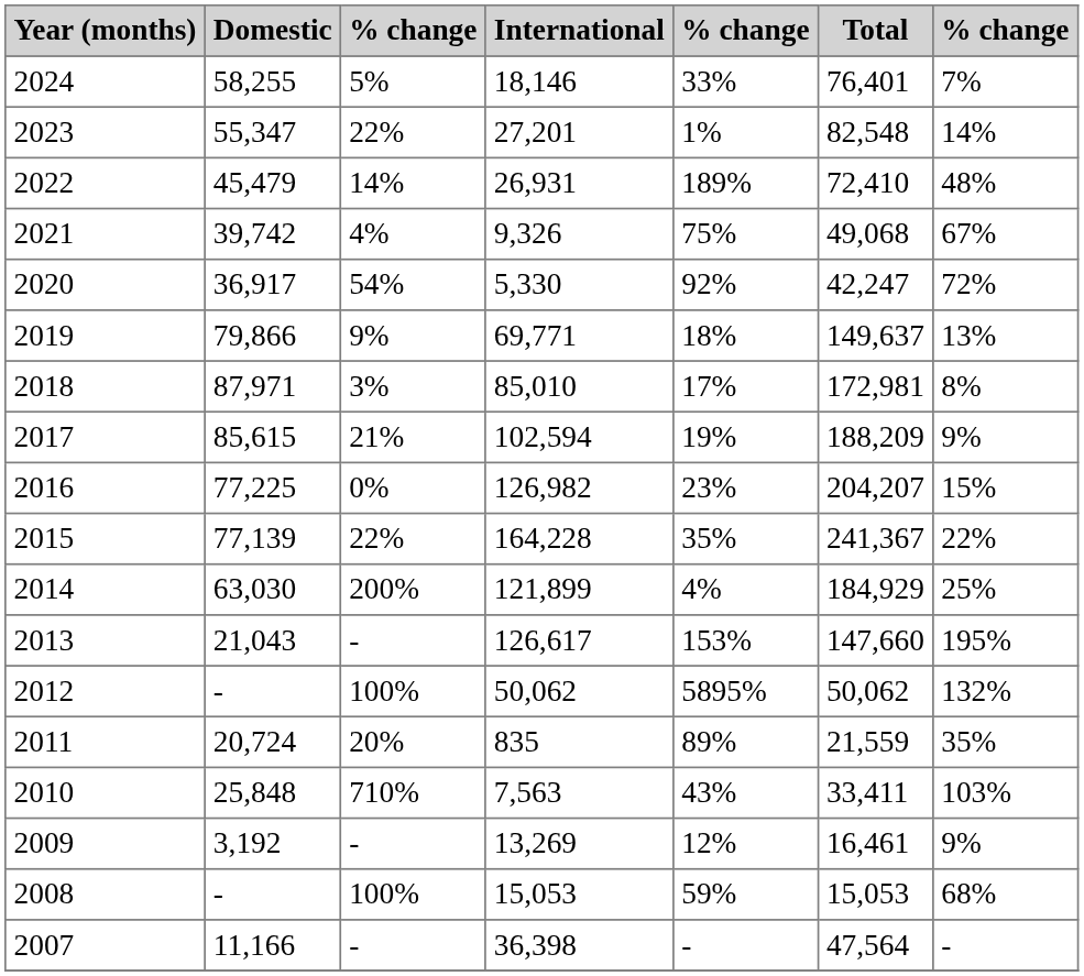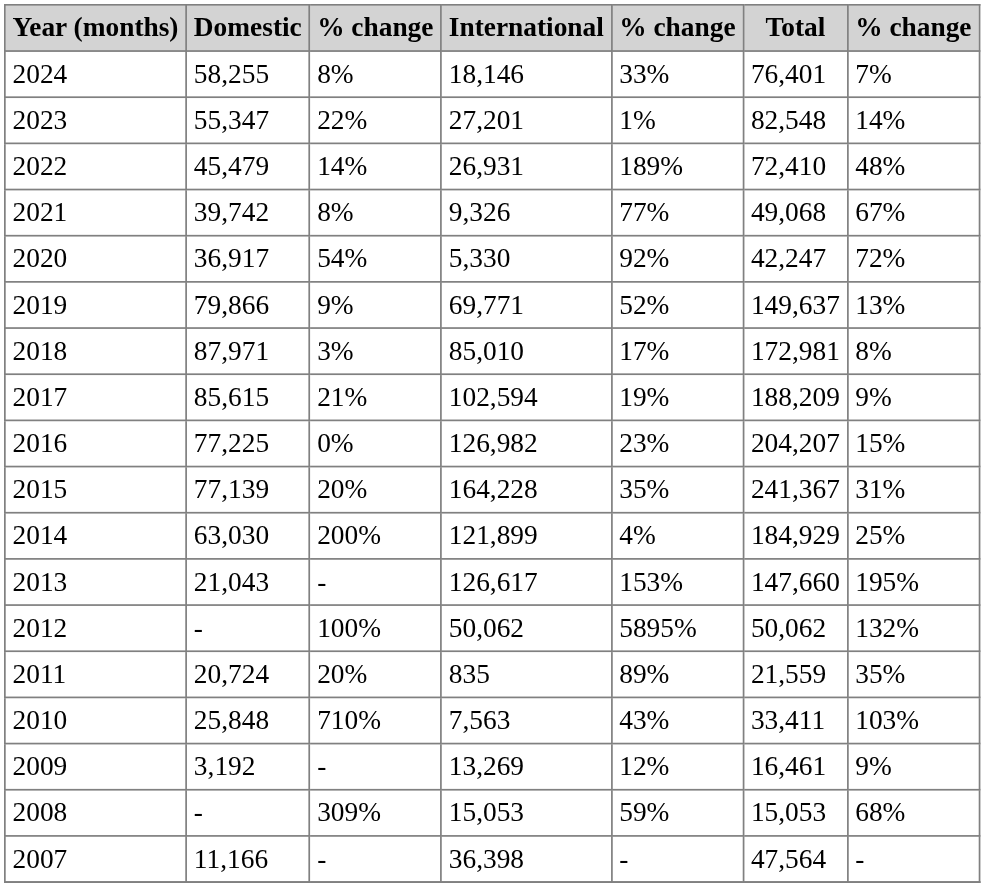2024 | column 3: 5% -> 8%
2021 | column 3: 4% -> 8%
2021 | column 5: 75% -> 77%
2019 | column 5: 18% -> 52%
2015 | column 3: 22% -> 20%
2015 | column 7: 22% -> 31%
2008 | column 3: 100% -> 309%
